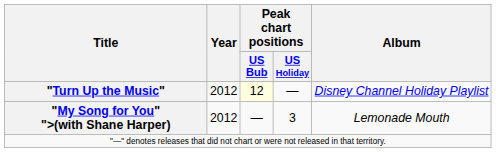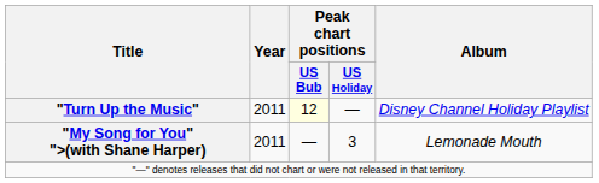"Turn Up the Music" | Year: 2012 -> 2011
"My Song for You" ">(with Shane Harper) | Year: 2012 -> 2011
